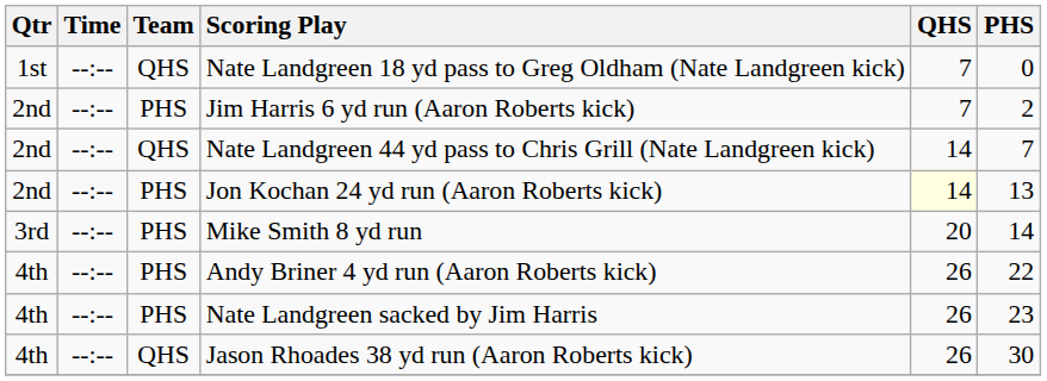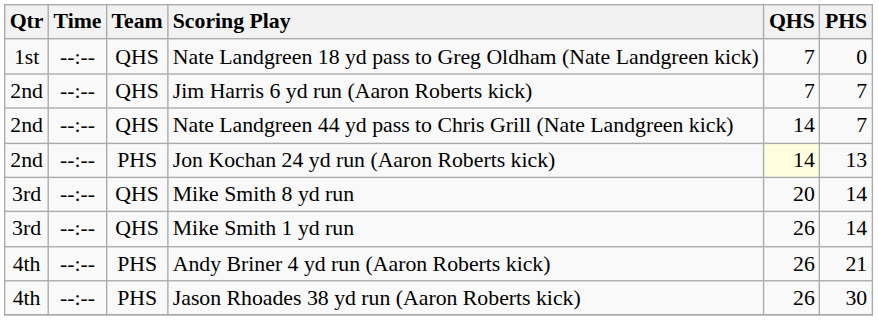Jim Harris 6 yd run (Aaron Roberts kick) | Team: PHS -> QHS
Jim Harris 6 yd run (Aaron Roberts kick) | PHS: 2 -> 7
Mike Smith 8 yd run | Team: PHS -> QHS
+ row: 3rd | --:-- | QHS | Mike Smith 1 yd run | 26 | 14
Andy Briner 4 yd run (Aaron Roberts kick) | PHS: 22 -> 21
- row: 4th | --:-- | PHS | Nate Landgreen sacked by Jim Harris | 26 | 23
Jason Rhoades 38 yd run (Aaron Roberts kick) | Team: QHS -> PHS
